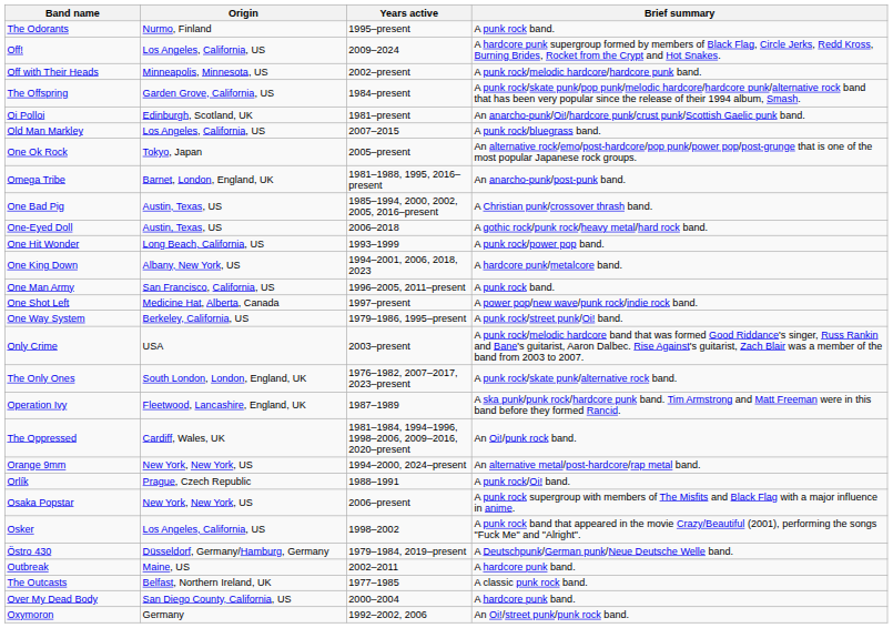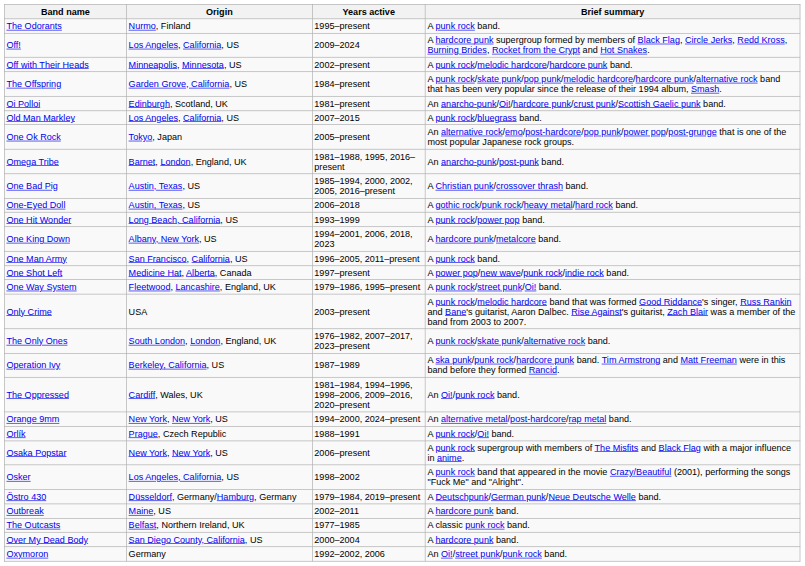One Way System | Origin: Berkeley, California, US -> Fleetwood, Lancashire, England, UK
Operation Ivy | Origin: Fleetwood, Lancashire, England, UK -> Berkeley, California, US
